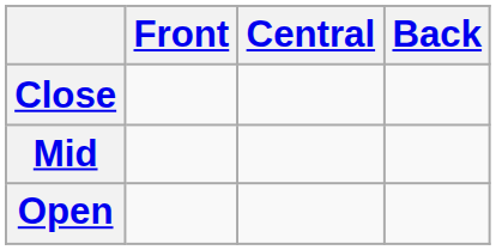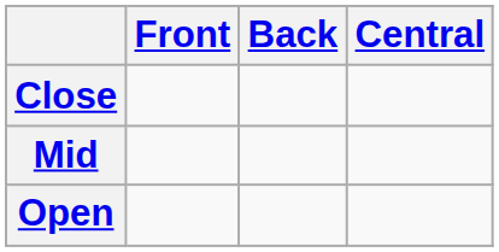columns swapped: Central <-> Back
